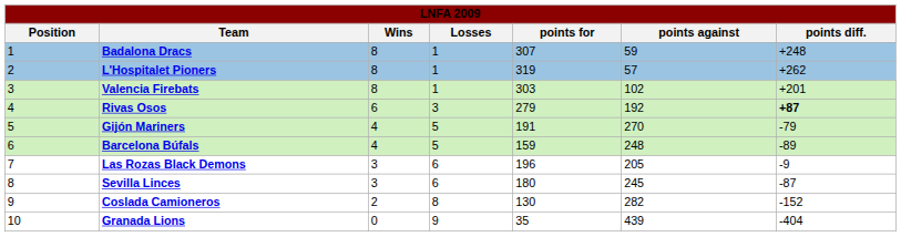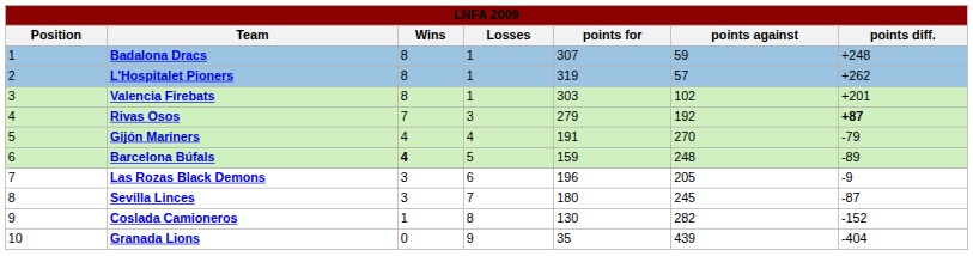Rivas Osos | Wins: 6 -> 7
Gijón Mariners | Losses: 5 -> 4
Barcelona Búfals | Wins: normal -> bold
Sevilla Linces | Losses: 6 -> 7
Coslada Camioneros | Wins: 2 -> 1
